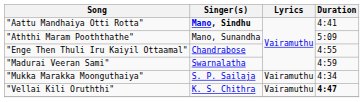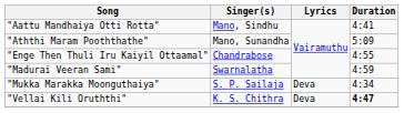"Aattu Mandhaiya Otti Rotta" | Singer(s): bold -> normal
"Mukka Marakka Moonguthaiya" | Lyrics: Vairamuthu -> Deva
"Vellai Kili Oruththi" | Lyrics: Vairamuthu -> Deva
